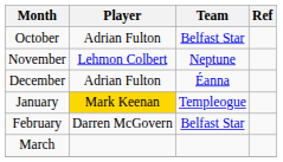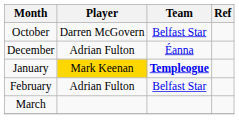October | Player: Adrian Fulton -> Darren McGovern
- row: November | Lehmon Colbert | Neptune
January | Team: normal -> bold
February | Player: Darren McGovern -> Adrian Fulton
